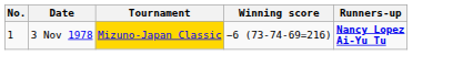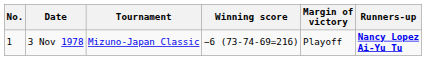+ column: Margin of victory | Playoff
3 Nov 1978 | Tournament: gold background -> no background
